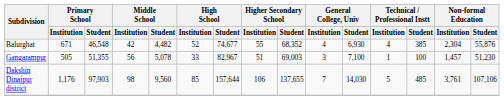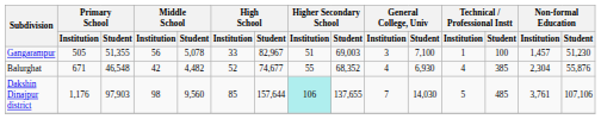rows swapped: Balurghat <-> Gangarampur
Dakshin Dinajpur district | Higher Secondary School / Institution: no background -> paleturquoise background
